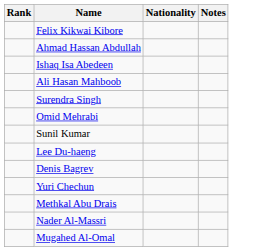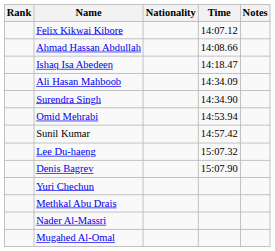+ column: Time | 14:07.12 | 14:08.66 | 14:18.47 | 14:34.09 | 14:34.90 | 14:53.94 | 14:57.42 | 15:07.32 | 15:07.90
